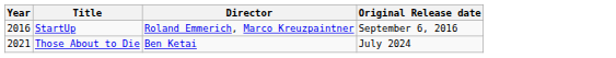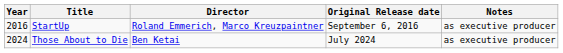+ column: Notes | as executive producer | as executive producer
Those About to Die | Year: 2021 -> 2024
